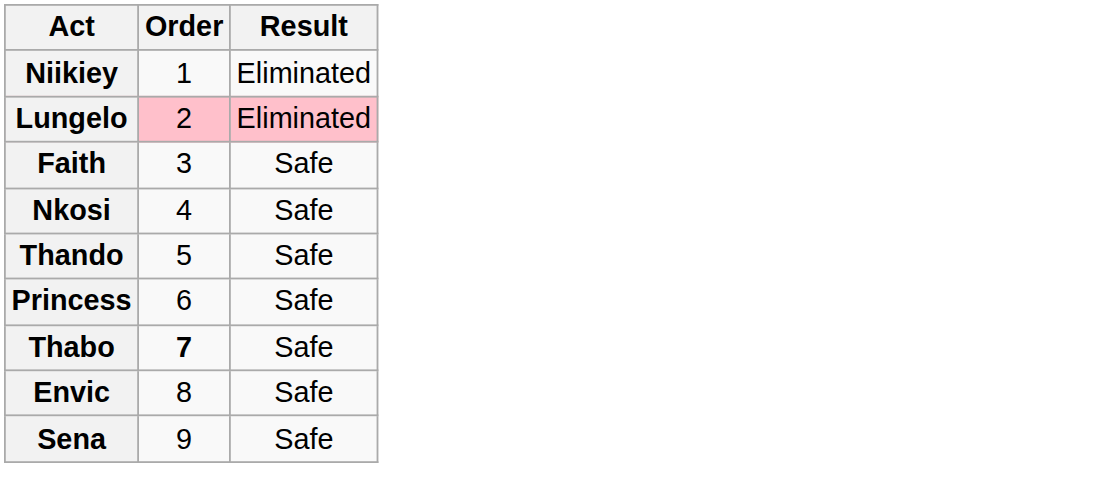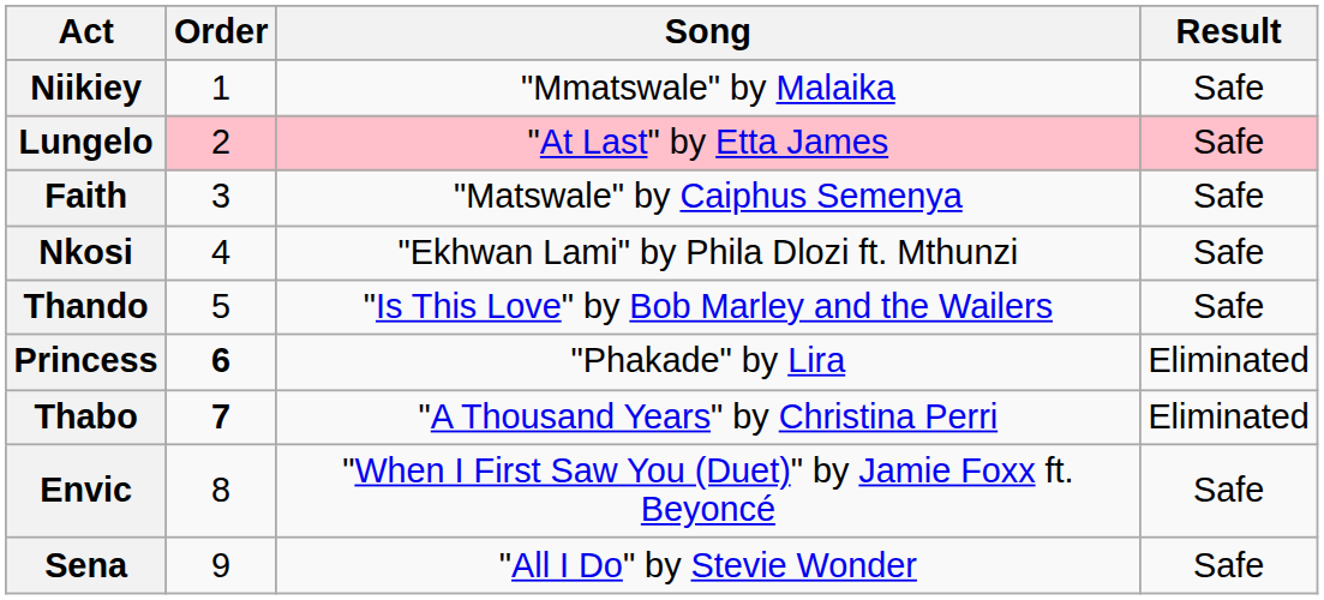+ column: Song | "Mmatswale" by Malaika | "At Last" by Etta James | "Matswale" by Caiphus Semenya | "Ekhwan Lami" by Phila Dlozi ft. Mthunzi | "Is This Love" by Bob Marley and the Wailers | "Phakade" by Lira | "A Thousand Years" by Christina Perri | "When I First Saw You (Duet)" by Jamie Foxx ft. Beyoncé | "All I Do" by Stevie Wonder
Niikiey | Result: Eliminated -> Safe
Lungelo | Result: Eliminated -> Safe
Princess | Order: normal -> bold
Princess | Result: Safe -> Eliminated
Thabo | Result: Safe -> Eliminated
